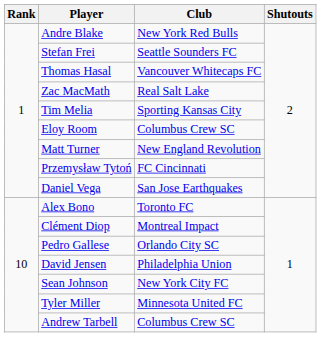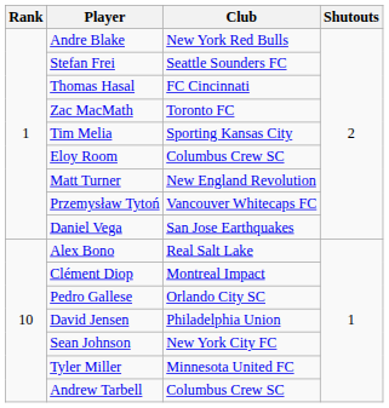Thomas Hasal | Club: Vancouver Whitecaps FC -> FC Cincinnati
Zac MacMath | Club: Real Salt Lake -> Toronto FC
Przemysław Tytoń | Club: FC Cincinnati -> Vancouver Whitecaps FC
Alex Bono | Club: Toronto FC -> Real Salt Lake
